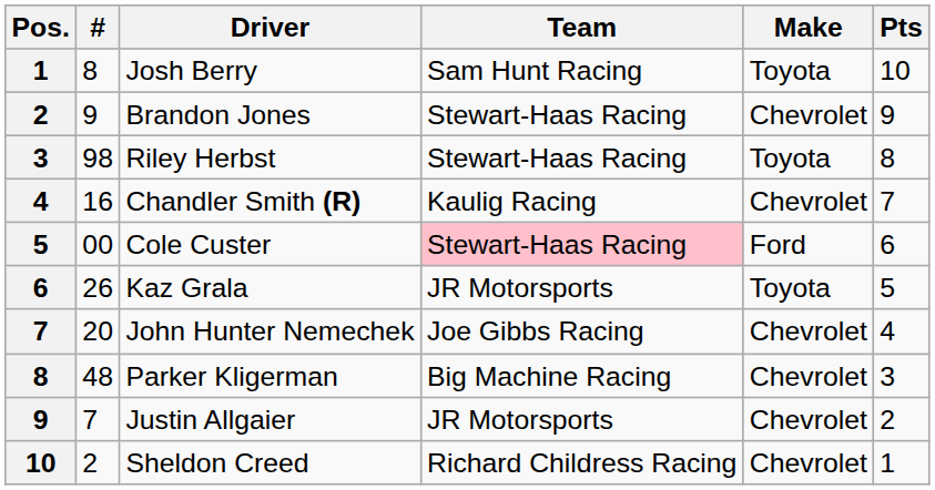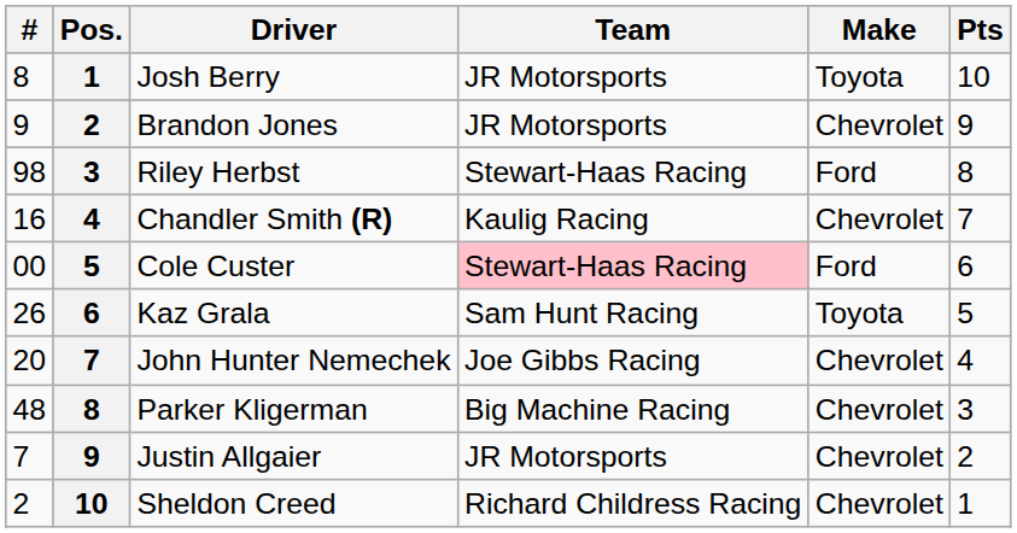columns swapped: Pos. <-> #
Josh Berry | Team: Sam Hunt Racing -> JR Motorsports
Brandon Jones | Team: Stewart-Haas Racing -> JR Motorsports
Riley Herbst | Make: Toyota -> Ford
Kaz Grala | Team: JR Motorsports -> Sam Hunt Racing
